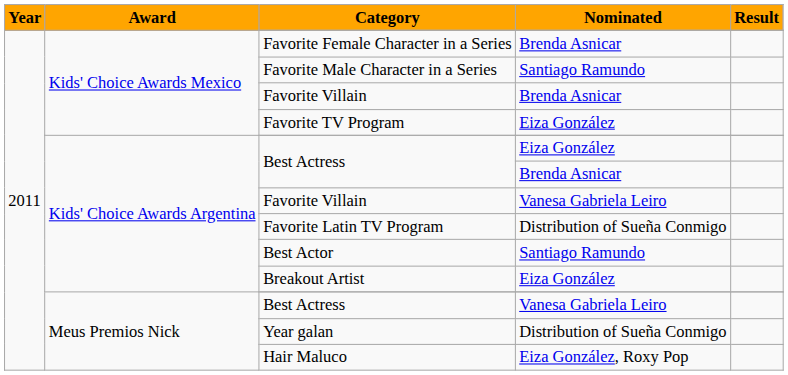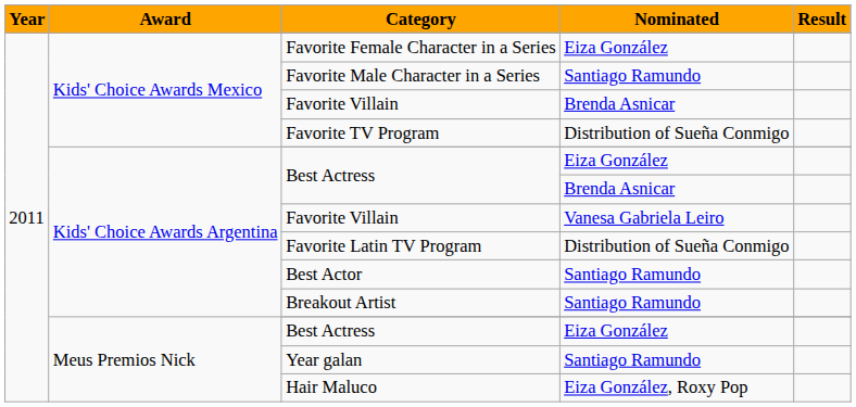Favorite Female Character in a Series | Nominated: Brenda Asnicar -> Eiza González
Favorite TV Program | Nominated: Eiza González -> Distribution of Sueña Conmigo
Breakout Artist | Nominated: Eiza González -> Santiago Ramundo
Meus Premios Nick / Best Actress | Nominated: Vanesa Gabriela Leiro -> Eiza González
Year galan | Nominated: Distribution of Sueña Conmigo -> Santiago Ramundo
